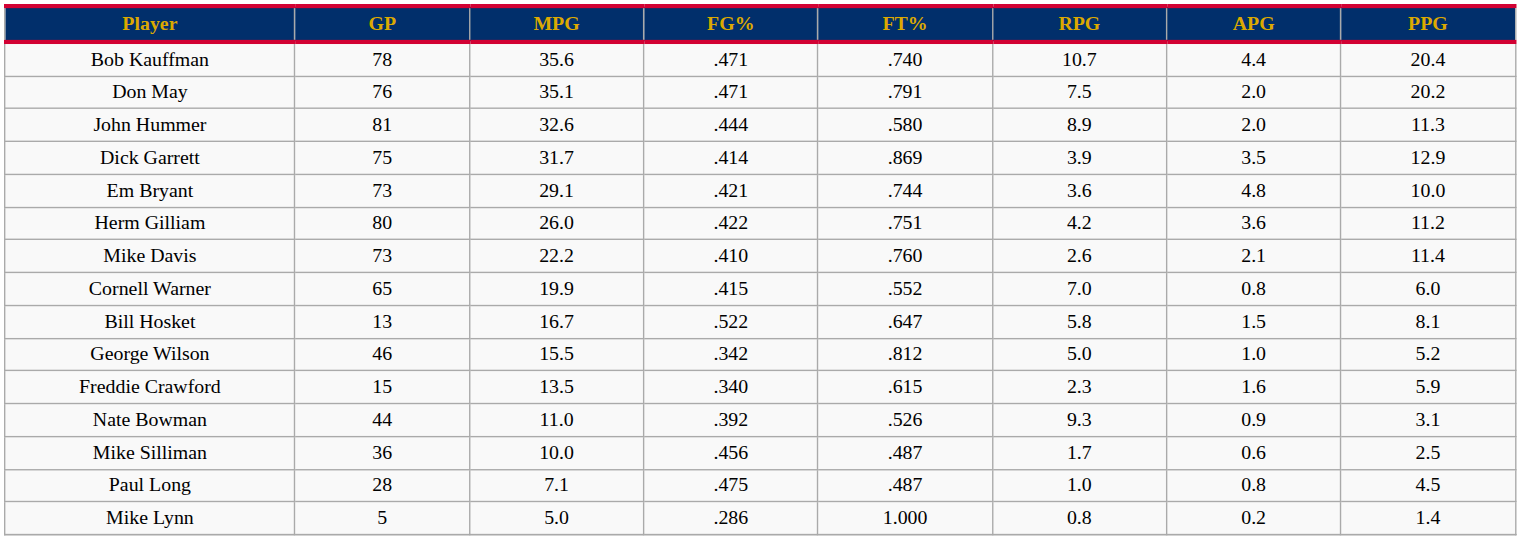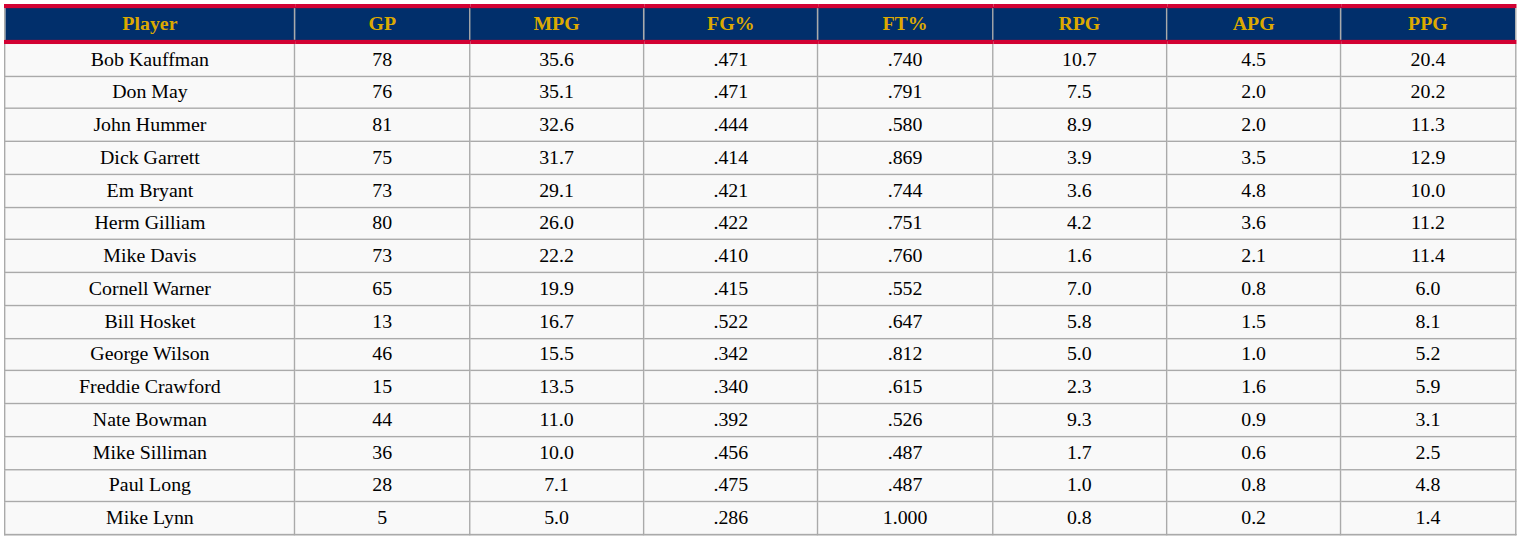Bob Kauffman | APG: 4.4 -> 4.5
Mike Davis | RPG: 2.6 -> 1.6
Paul Long | PPG: 4.5 -> 4.8
